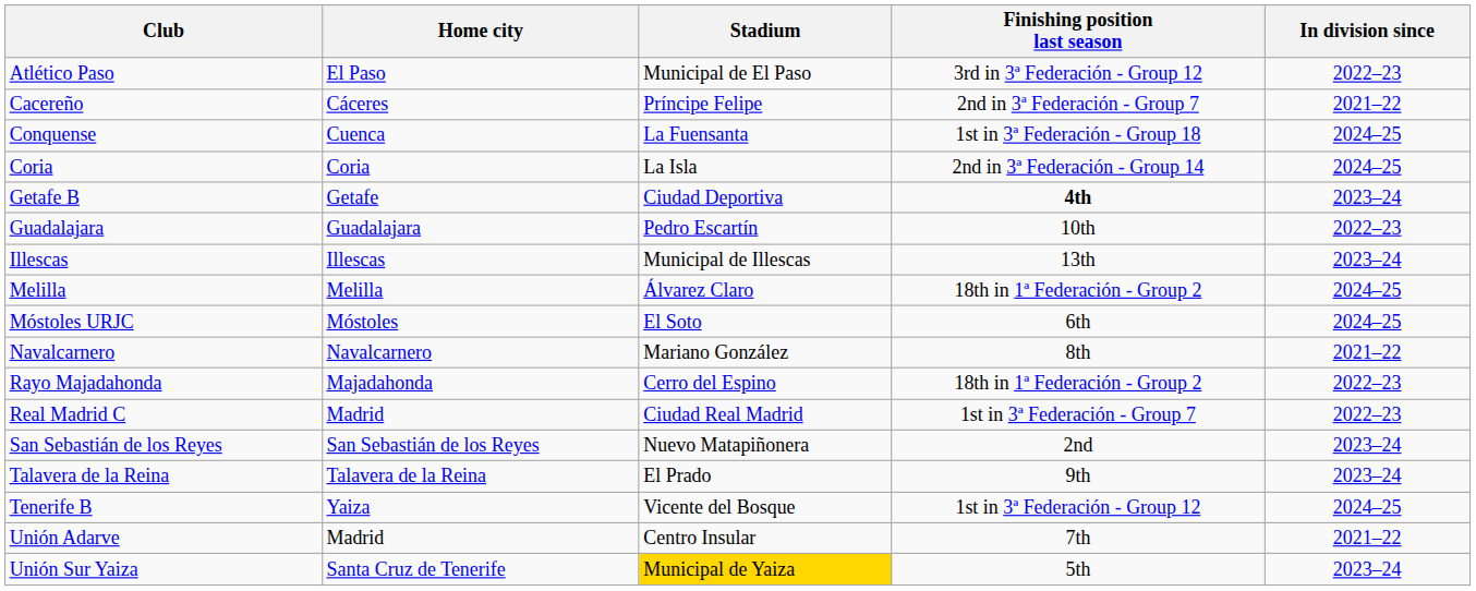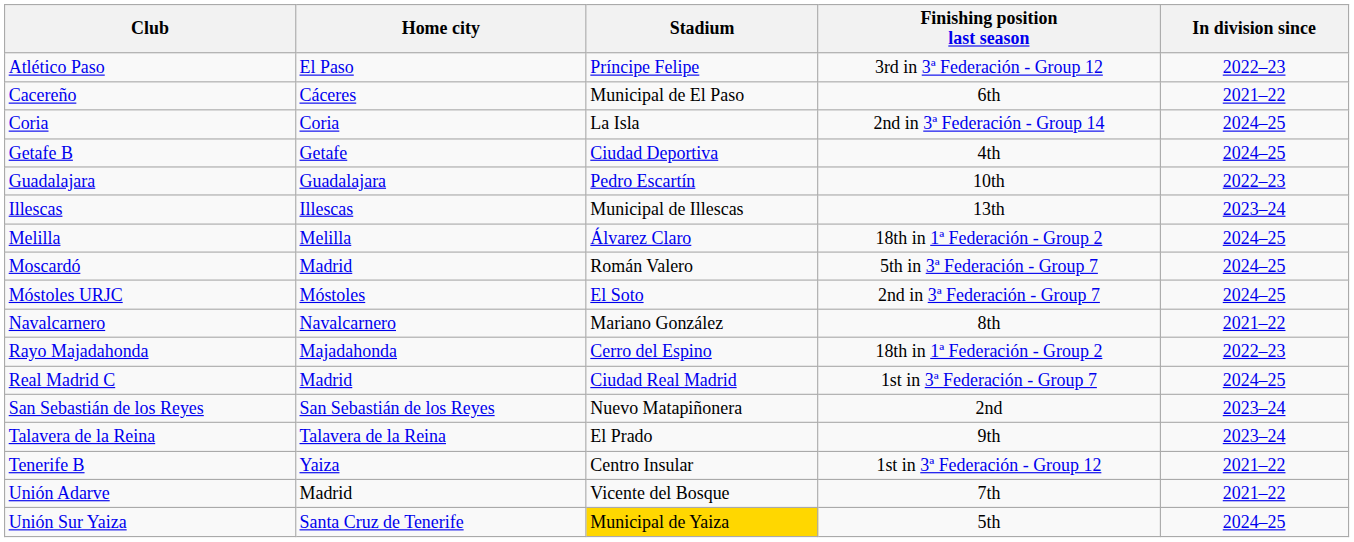Atlético Paso | Stadium: Municipal de El Paso -> Príncipe Felipe
Cacereño | Stadium: Príncipe Felipe -> Municipal de El Paso
Cacereño | Finishing position last season: 2nd in 3ª Federación - Group 7 -> 6th
- row: Conquense | Cuenca | La Fuensanta | 1st in 3ª Federación - Group 18 | 2024–25
Getafe B | Finishing position last season: bold -> normal
Getafe B | In division since: 2023–24 -> 2024–25
+ row: Moscardó | Madrid | Román Valero | 5th in 3ª Federación - Group 7 | 2024–25
Móstoles URJC | Finishing position last season: 6th -> 2nd in 3ª Federación - Group 7
Real Madrid C | In division since: 2022–23 -> 2024–25
Tenerife B | Stadium: Vicente del Bosque -> Centro Insular
Tenerife B | In division since: 2024–25 -> 2021–22
Unión Adarve | Stadium: Centro Insular -> Vicente del Bosque
Unión Sur Yaiza | In division since: 2023–24 -> 2024–25
